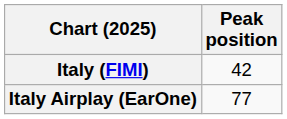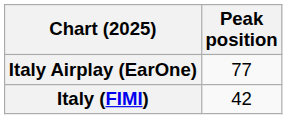rows swapped: Italy (FIMI) <-> Italy Airplay (EarOne)
